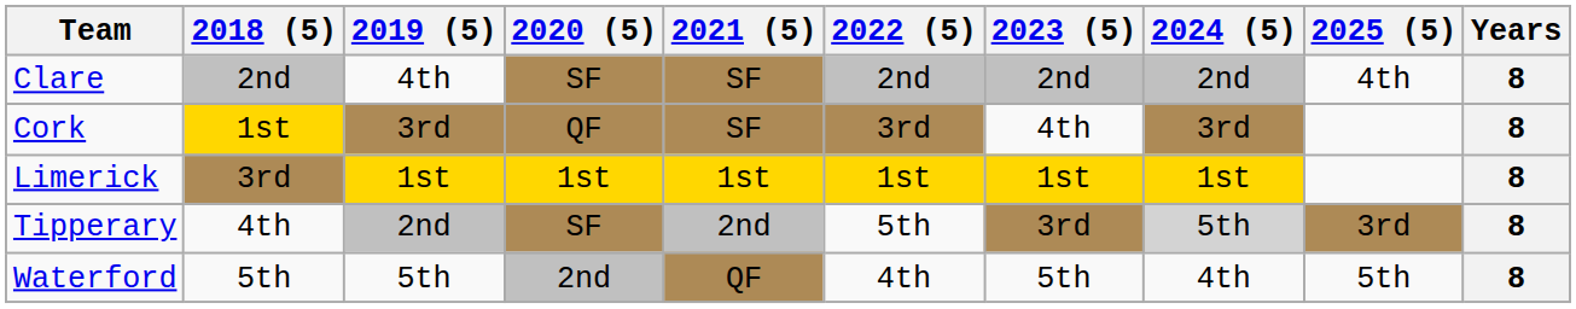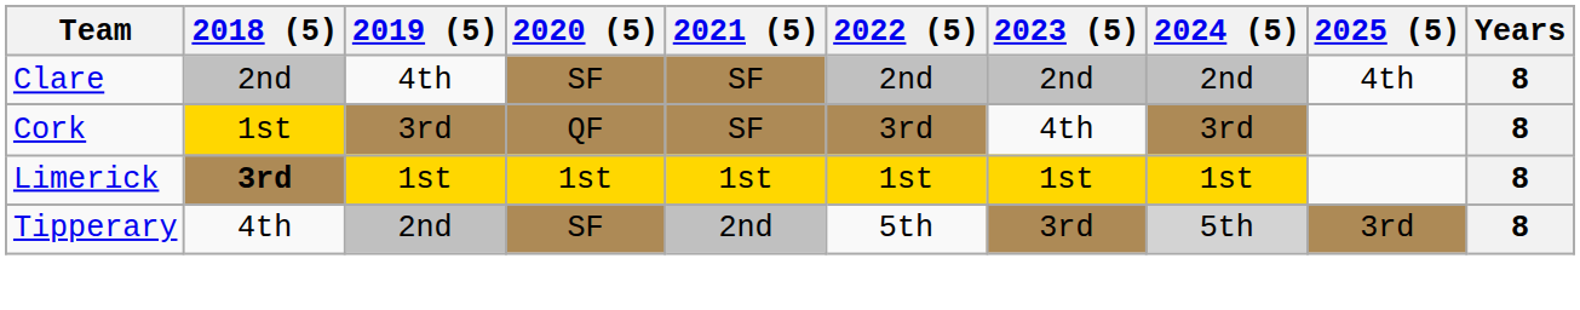Limerick | 2018 (5): normal -> bold
- row: Waterford | 5th | 5th | 2nd | QF | 4th | 5th | 4th | 5th | 8
